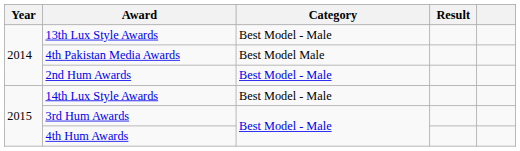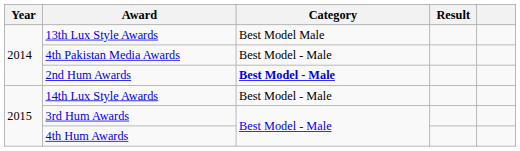13th Lux Style Awards | Category: Best Model - Male -> Best Model Male
4th Pakistan Media Awards | Category: Best Model Male -> Best Model - Male
2nd Hum Awards | Category: normal -> bold
